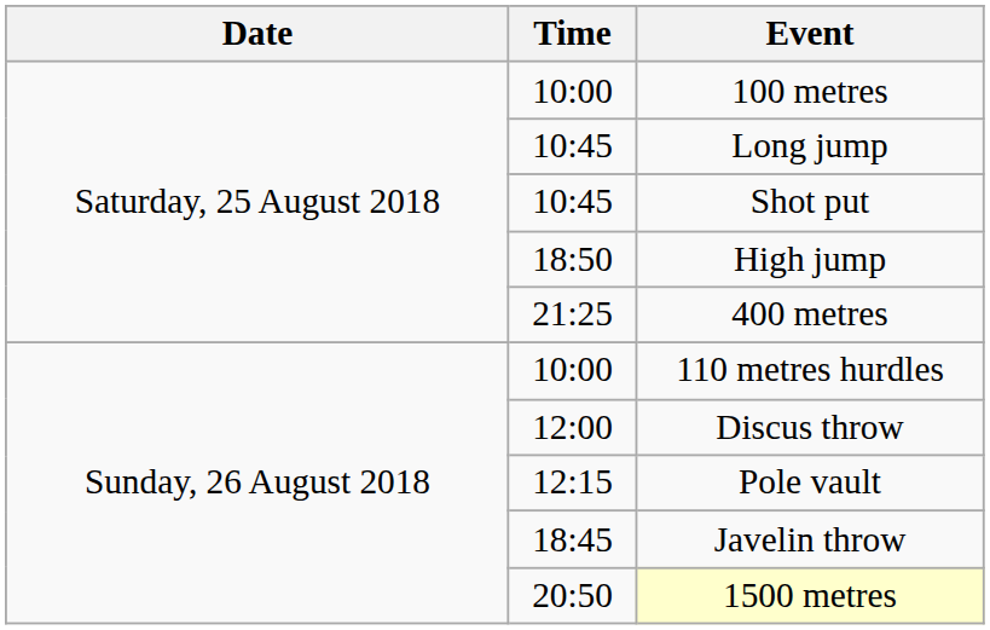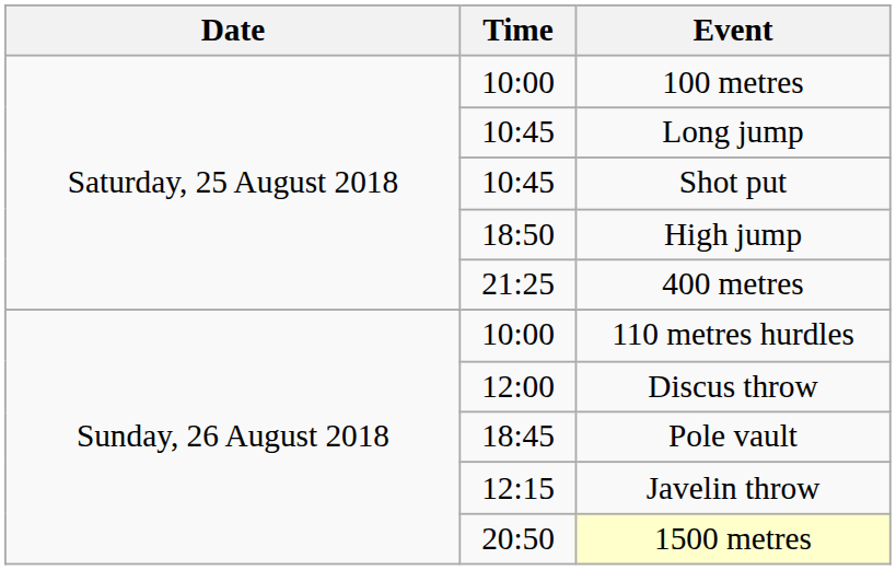Pole vault | Time: 12:15 -> 18:45
Javelin throw | Time: 18:45 -> 12:15
